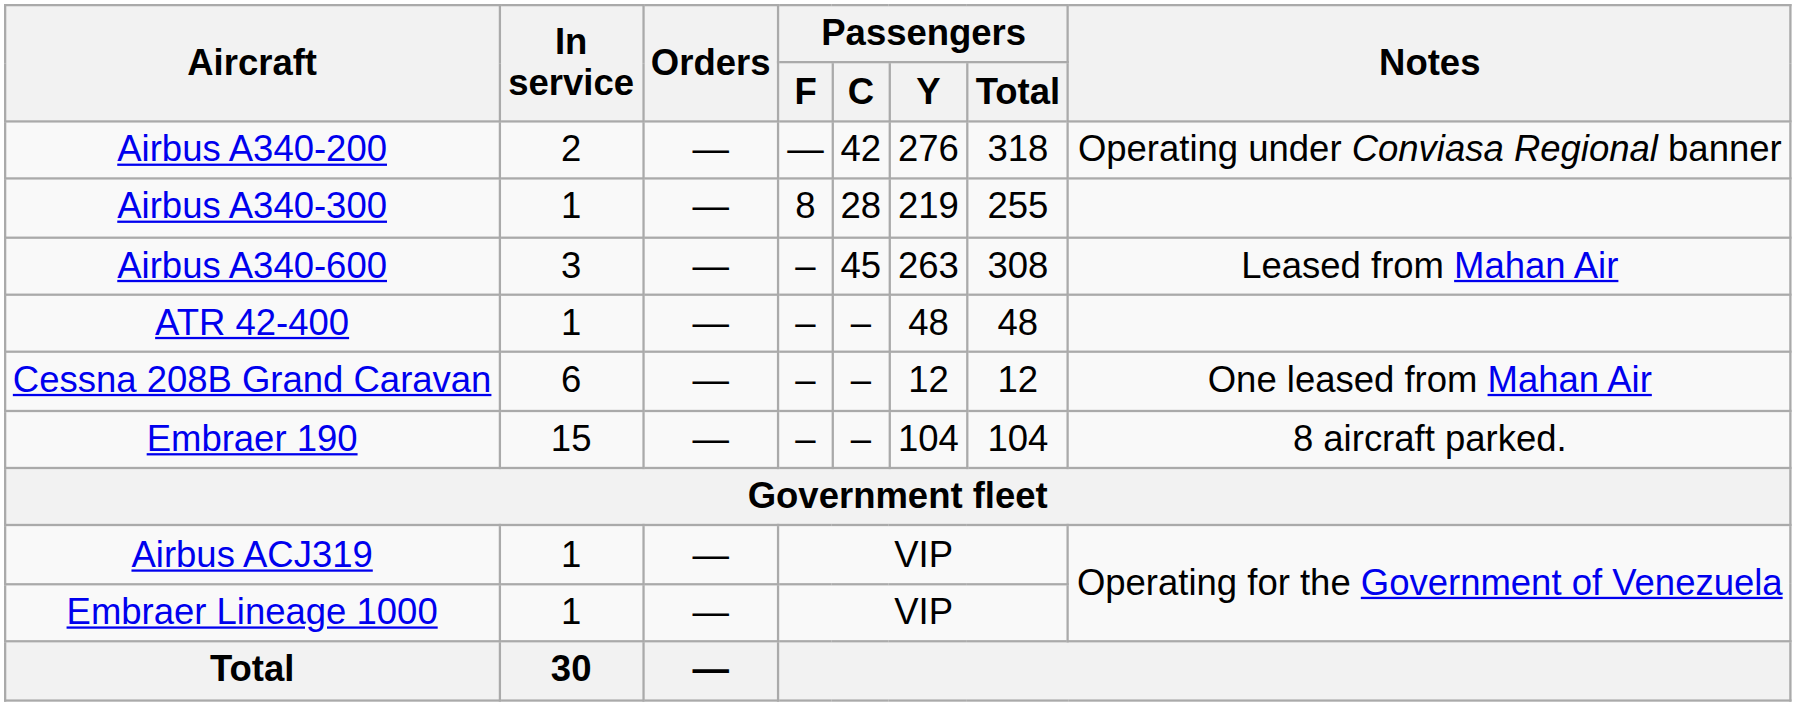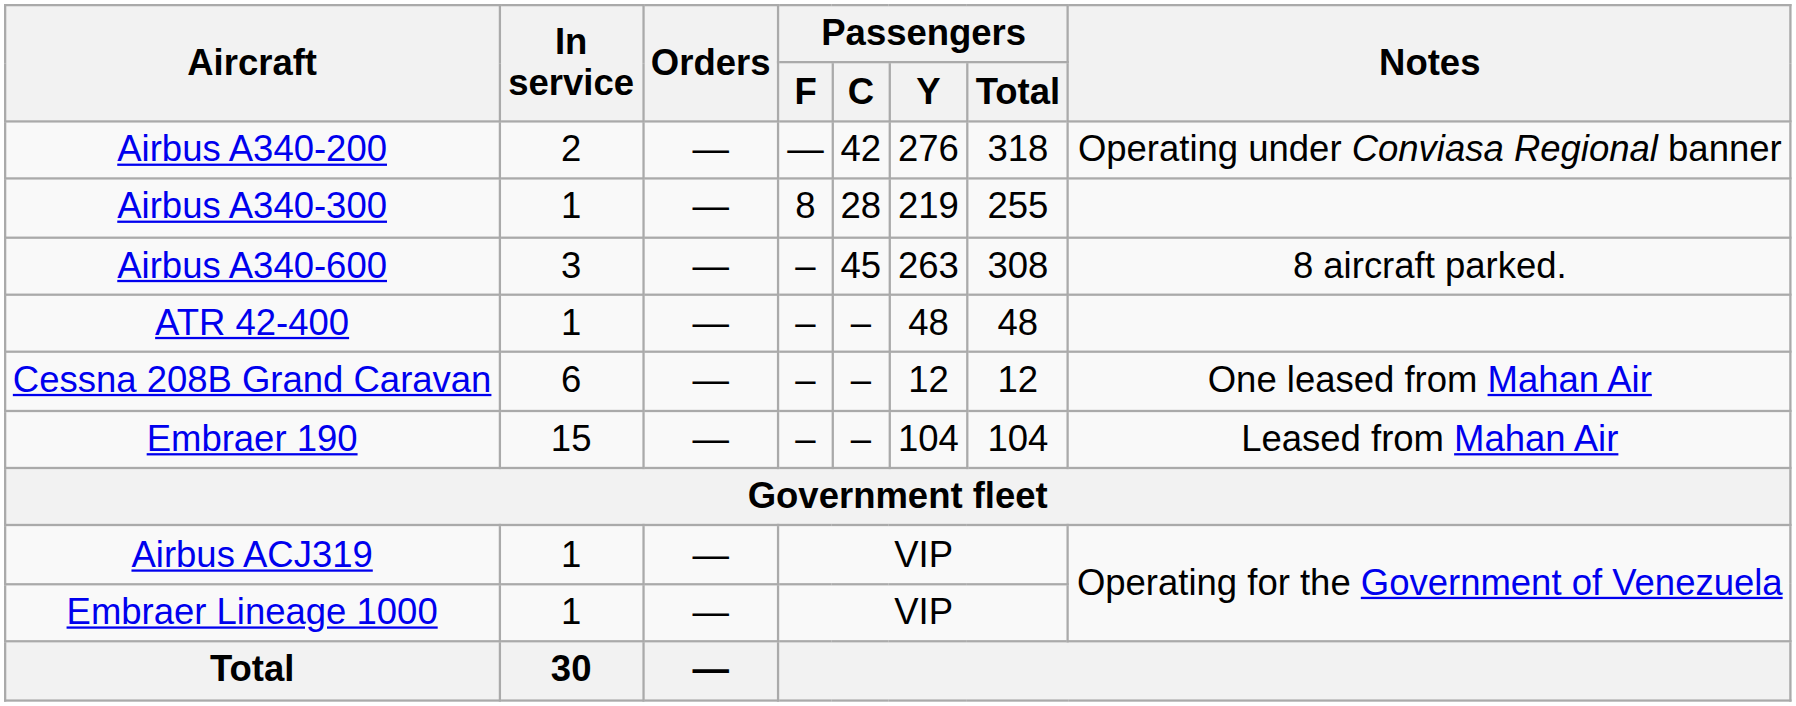Airbus A340-600 | Notes: Leased from Mahan Air -> 8 aircraft parked.
Embraer 190 | Notes: 8 aircraft parked. -> Leased from Mahan Air
